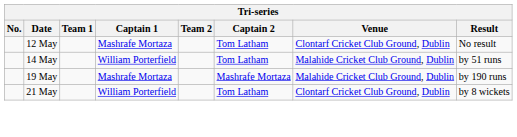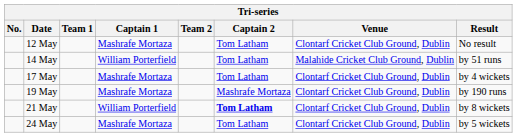+ row: 17 May | Mashrafe Mortaza | Tom Latham | Clontarf Cricket Club Ground, Dublin | by 4 wickets
19 May | Venue: Malahide Cricket Club Ground, Dublin -> Clontarf Cricket Club Ground, Dublin
21 May | Captain 2: normal -> bold
+ row: 24 May | Mashrafe Mortaza | Tom Latham | Clontarf Cricket Club Ground, Dublin | by 5 wickets
